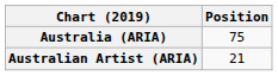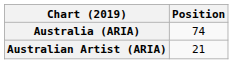Australia (ARIA) | Position: 75 -> 74
